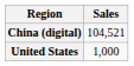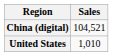United States | Sales: 1,000 -> 1,010
